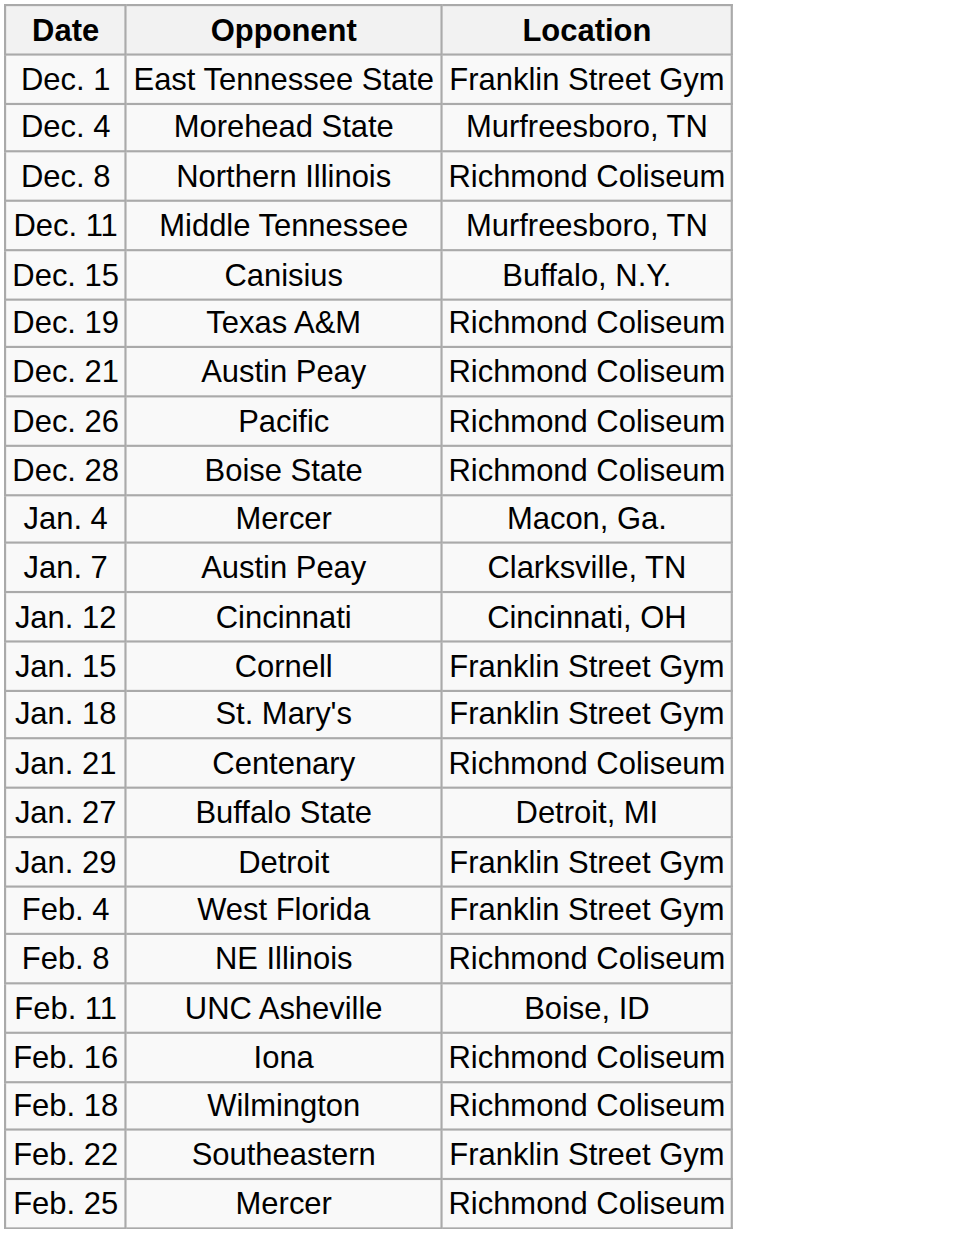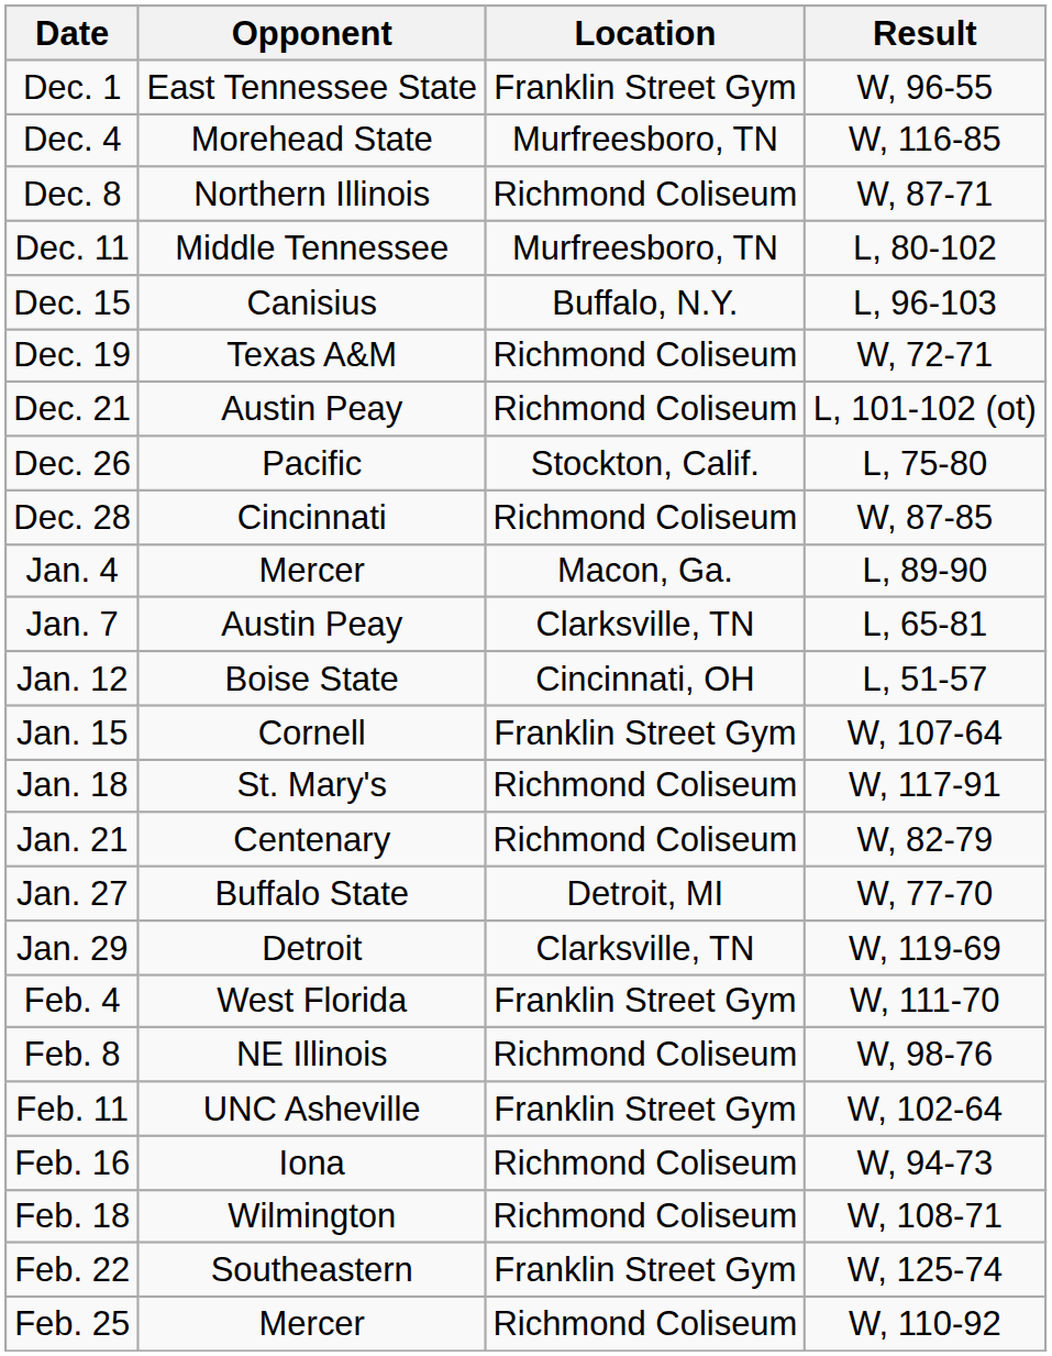+ column: Result | W, 96-55 | W, 116-85 | W, 87-71 | L, 80-102 | L, 96-103 | W, 72-71 | L, 101-102 (ot) | L, 75-80 | W, 87-85 | L, 89-90 | L, 65-81 | L, 51-57 | W, 107-64 | W, 117-91 | W, 82-79 | W, 77-70 | W, 119-69 | W, 111-70 | W, 98-76 | W, 102-64 | W, 94-73 | W, 108-71 | W, 125-74 | W, 110-92
Dec. 26 | Location: Richmond Coliseum -> Stockton, Calif.
Dec. 28 | Opponent: Boise State -> Cincinnati
Jan. 12 | Opponent: Cincinnati -> Boise State
Jan. 18 | Location: Franklin Street Gym -> Richmond Coliseum
Jan. 29 | Location: Franklin Street Gym -> Clarksville, TN
Feb. 11 | Location: Boise, ID -> Franklin Street Gym
